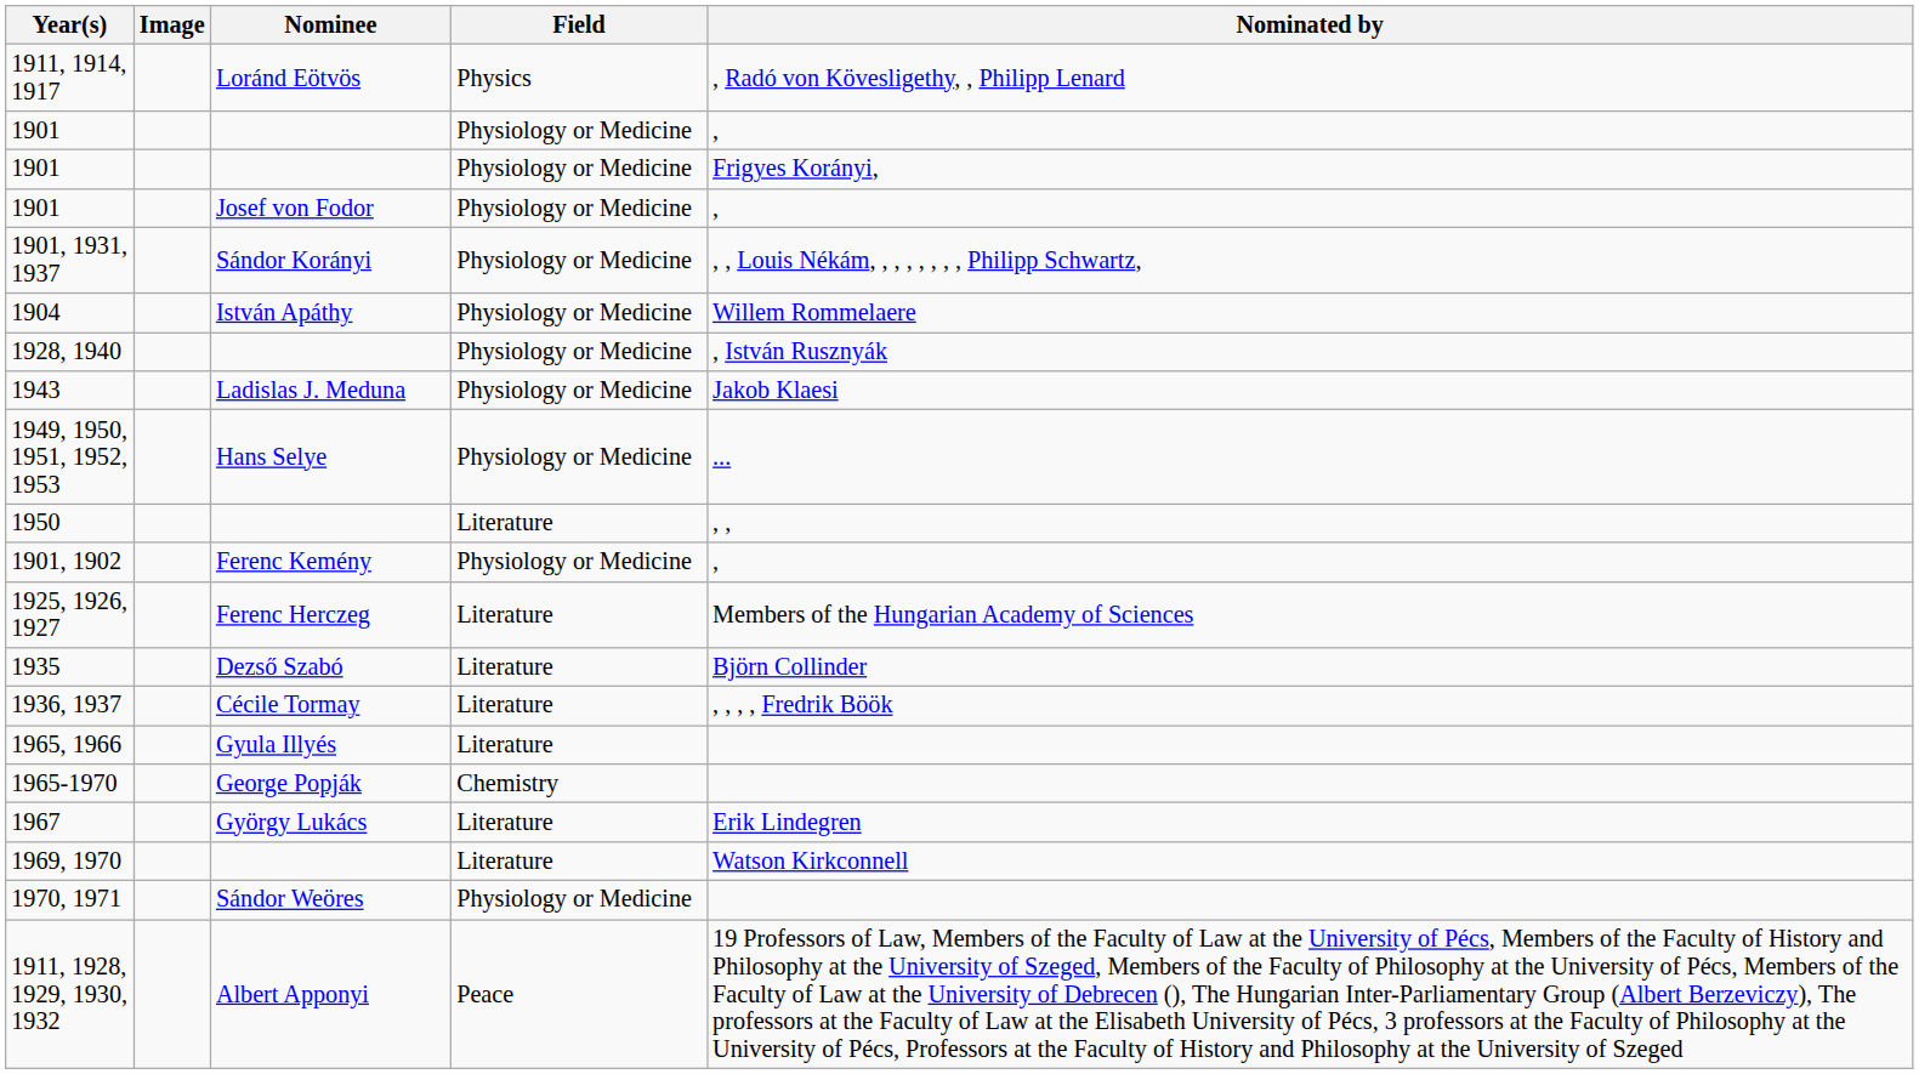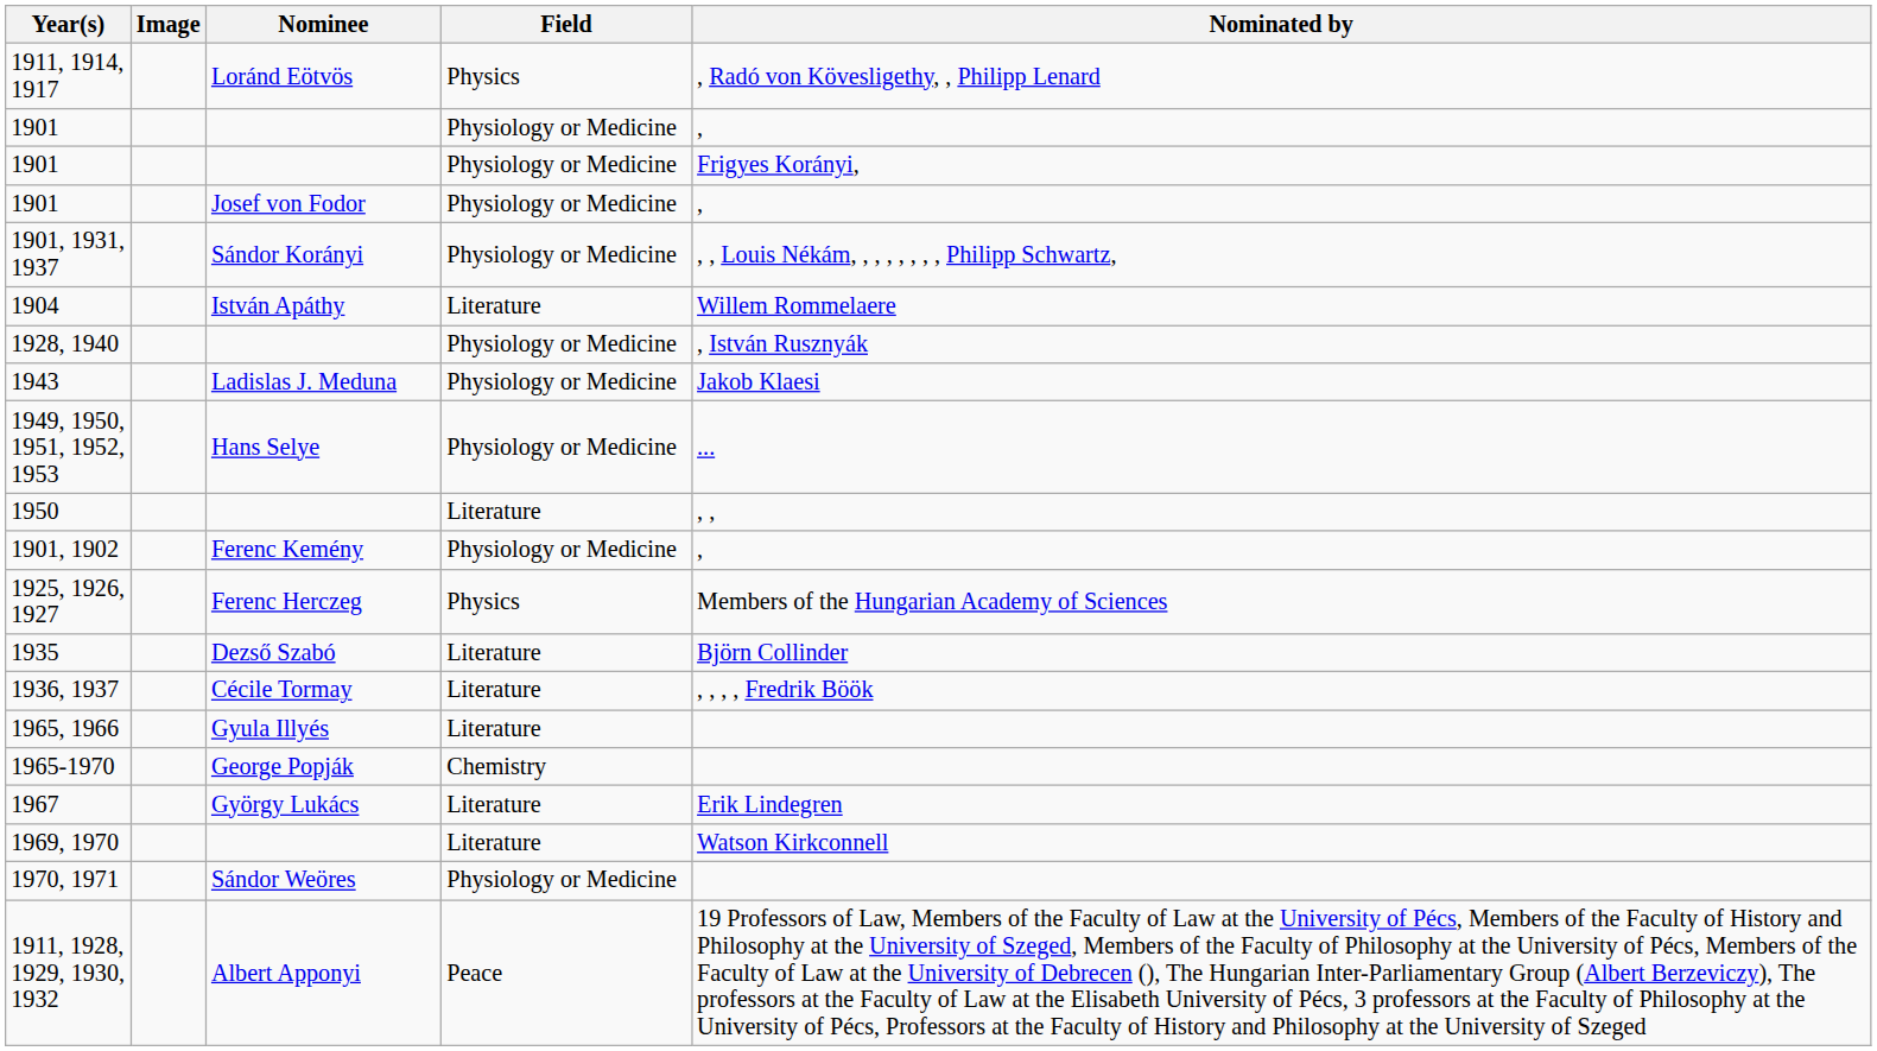1904 | Field: Physiology or Medicine -> Literature
1925, 1926, 1927 | Field: Literature -> Physics
